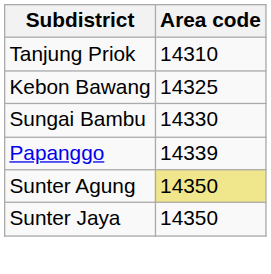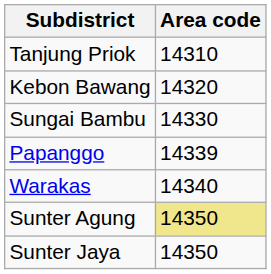Kebon Bawang | Area code: 14325 -> 14320
+ row: Warakas | 14340
